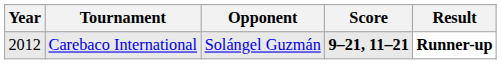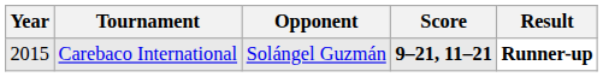Carebaco International | Year: 2012 -> 2015
